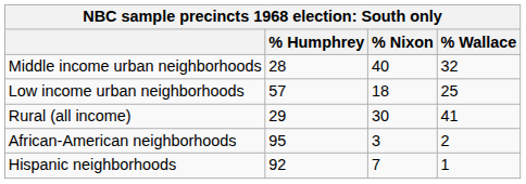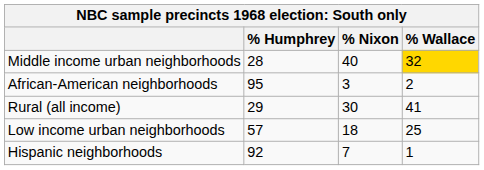Middle income urban neighborhoods | % Wallace: no background -> gold background
rows swapped: Low income urban neighborhoods <-> African-American neighborhoods
